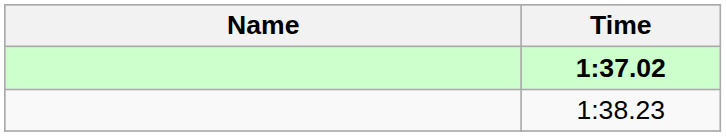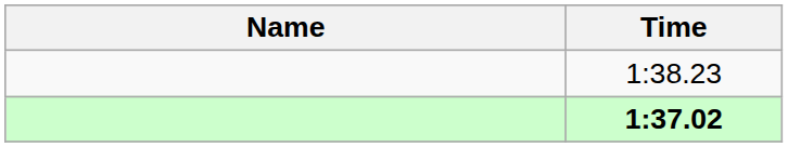rows swapped: 1:37.02 <-> 1:38.23
